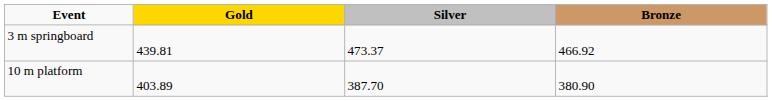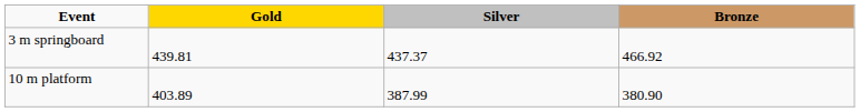3 m springboard | Silver: 473.37 -> 437.37
10 m platform | Silver: 387.70 -> 387.99
